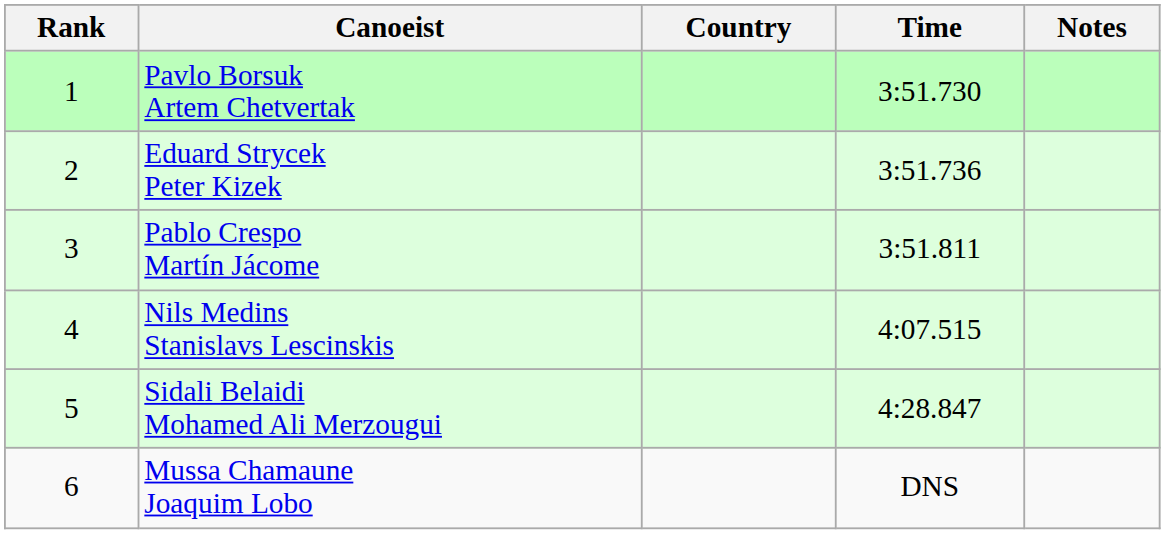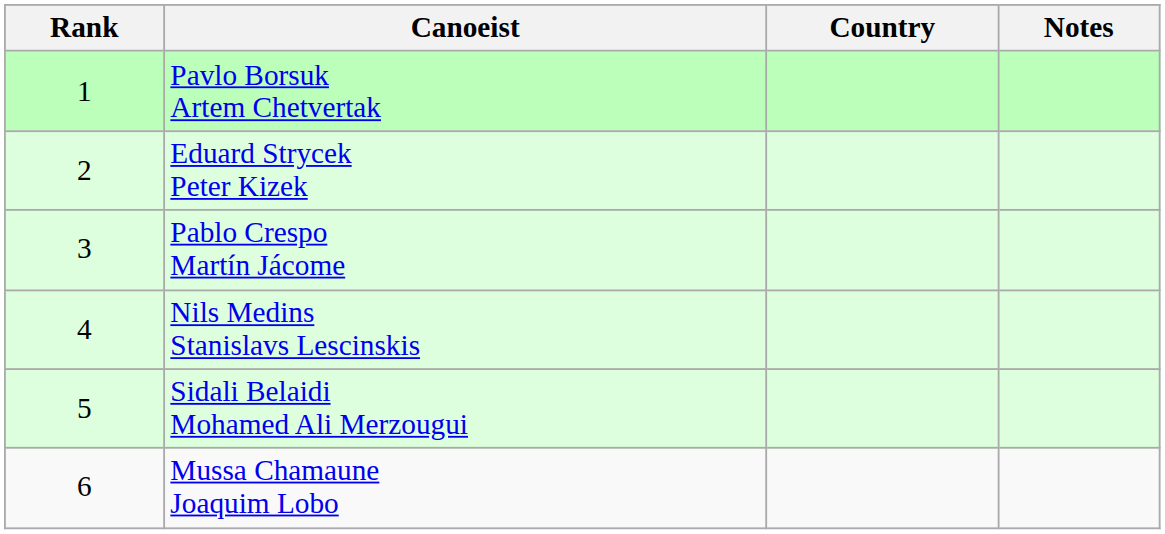- column: Time | 3:51.730 | 3:51.736 | 3:51.811 | 4:07.515 | 4:28.847 | DNS
